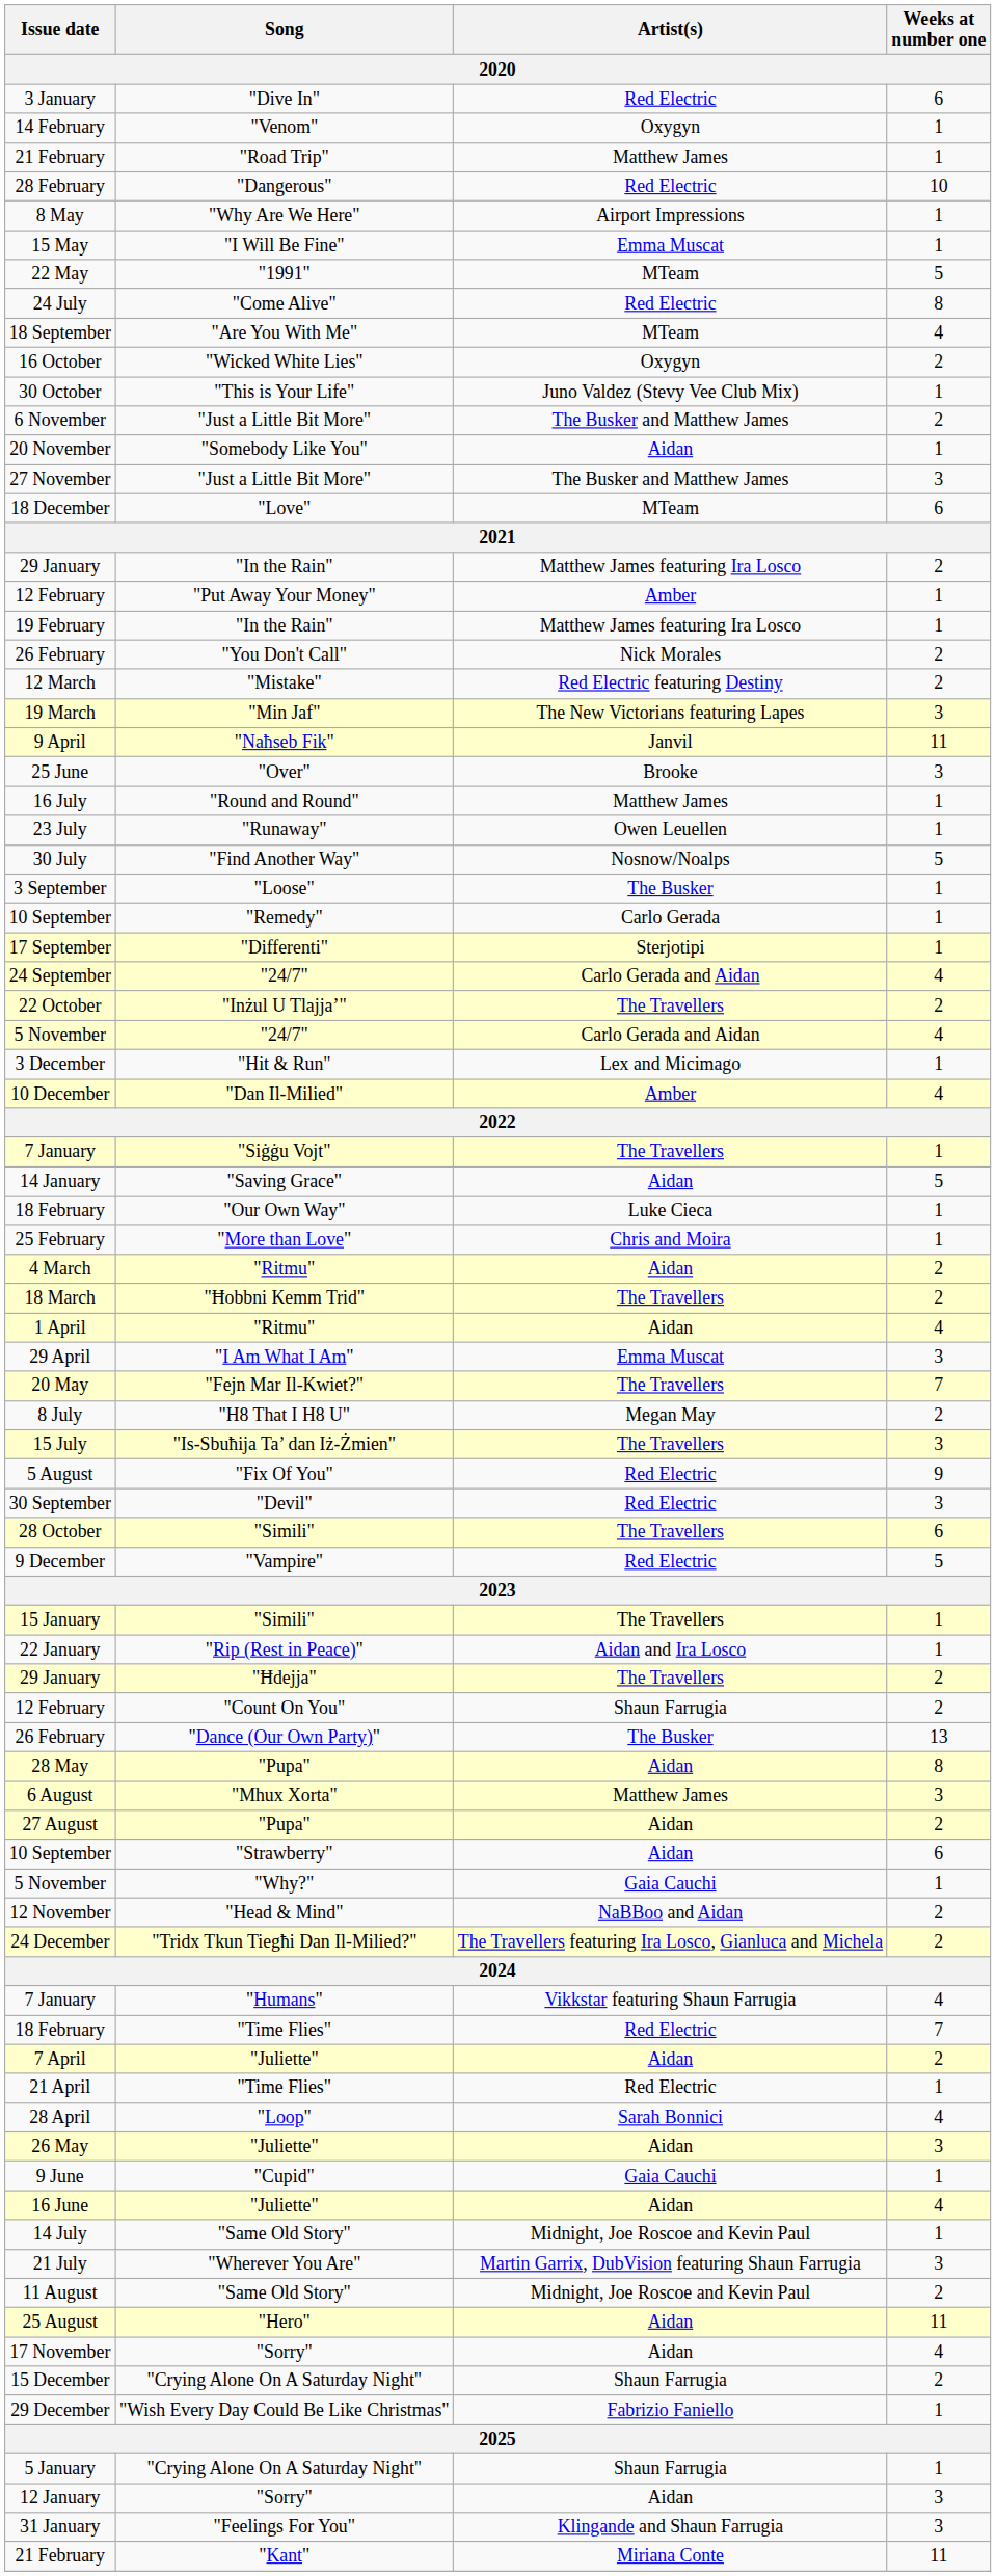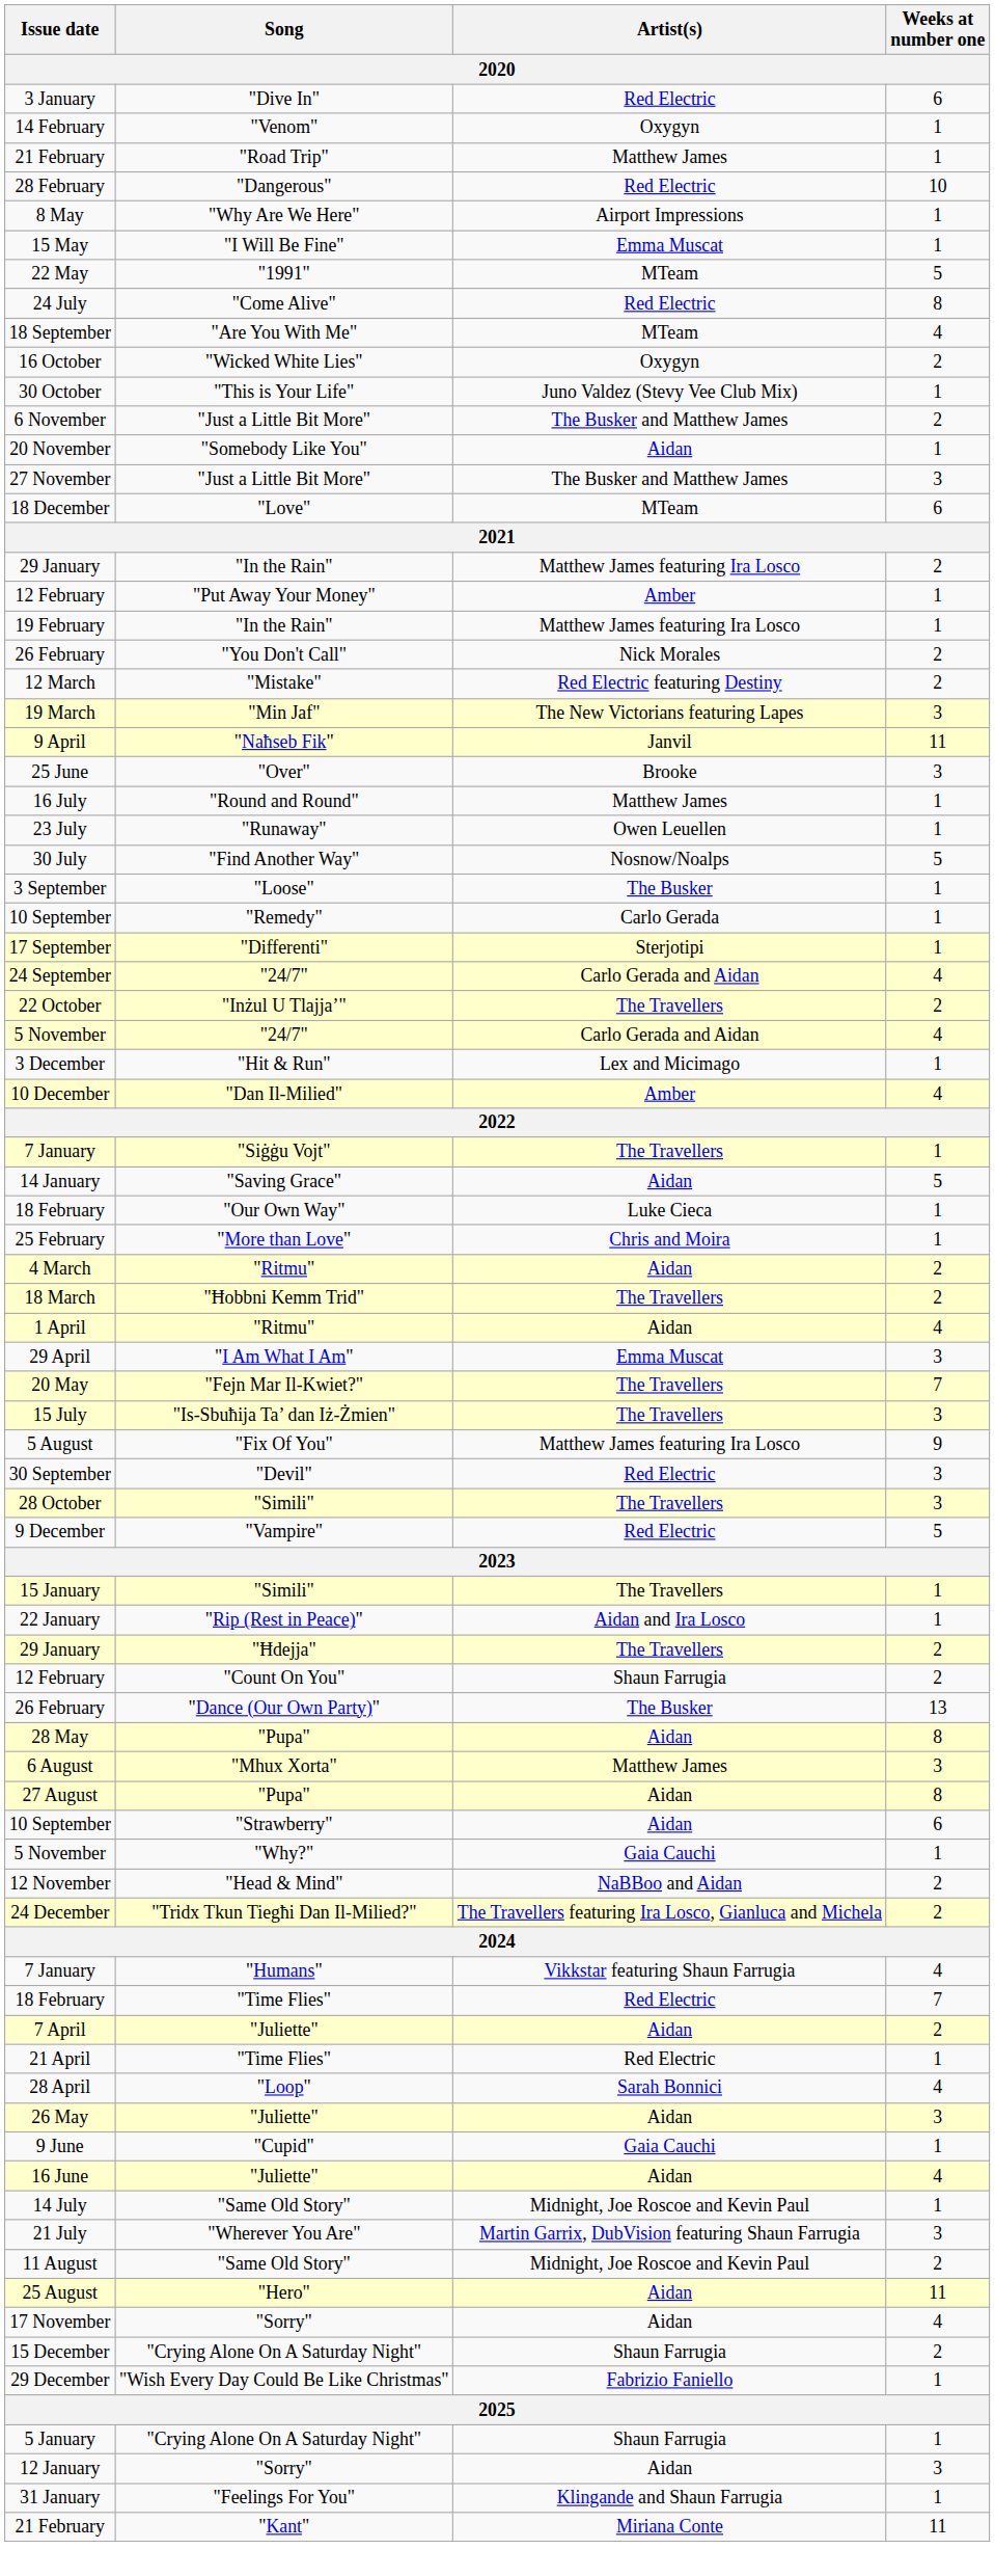- row: 8 July | "H8 That I H8 U" | Megan May | 2
5 August | Artist(s): Red Electric -> Matthew James featuring Ira Losco
28 October | Weeks at number one: 6 -> 3
27 August | Weeks at number one: 2 -> 8
31 January | Weeks at number one: 3 -> 1
